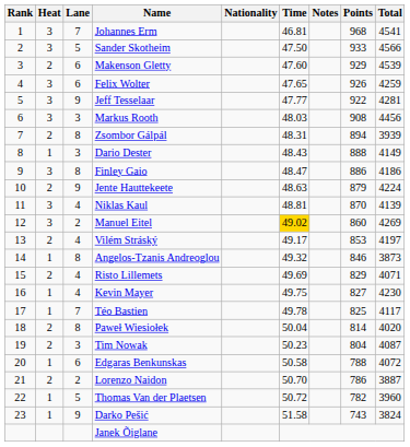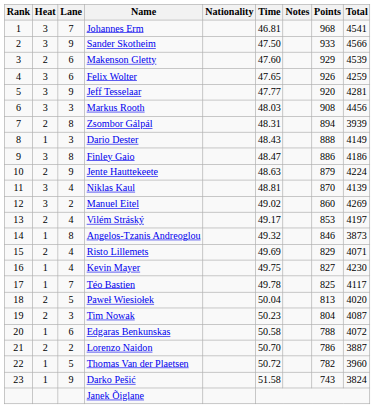Sander Skotheim | Lane: 5 -> 9
Jeff Tesselaar | Points: 922 -> 920
Manuel Eitel | Time: gold background -> no background
Paweł Wiesiołek | Lane: 8 -> 5
Paweł Wiesiołek | Points: 814 -> 813
